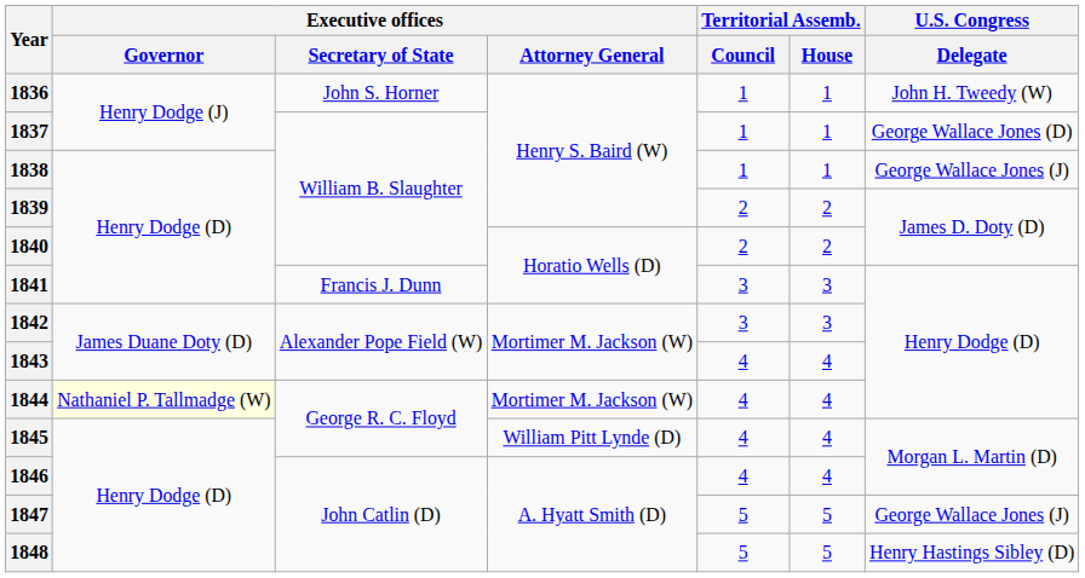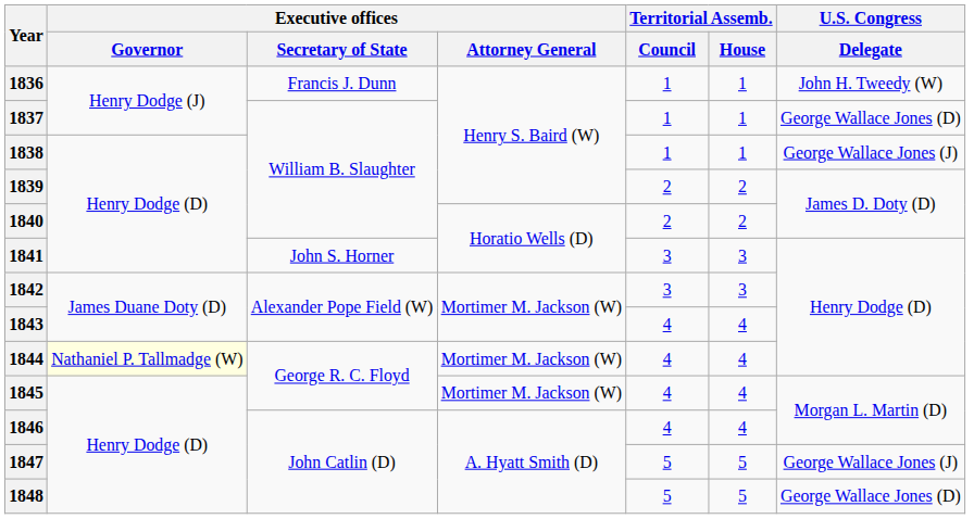1836 | Executive offices / Secretary of State: John S. Horner -> Francis J. Dunn
1841 | Executive offices / Secretary of State: Francis J. Dunn -> John S. Horner
1845 | Executive offices / Attorney General: William Pitt Lynde (D) -> Mortimer M. Jackson (W)
1848 | U.S. Congress / Delegate: Henry Hastings Sibley (D) -> George Wallace Jones (D)
